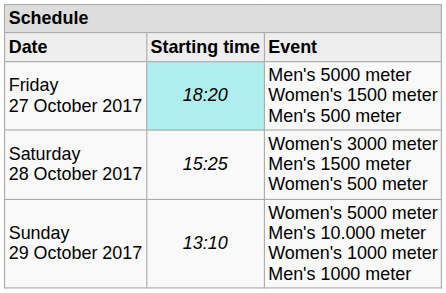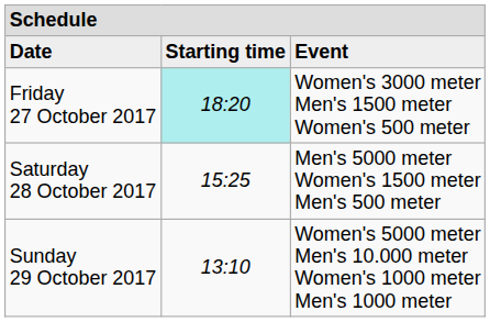Friday 27 October 2017 | column 3: Men's 5000 meter Women's 1500 meter Men's 500 meter -> Women's 3000 meter Men's 1500 meter Women's 500 meter
Saturday 28 October 2017 | column 3: Women's 3000 meter Men's 1500 meter Women's 500 meter -> Men's 5000 meter Women's 1500 meter Men's 500 meter
